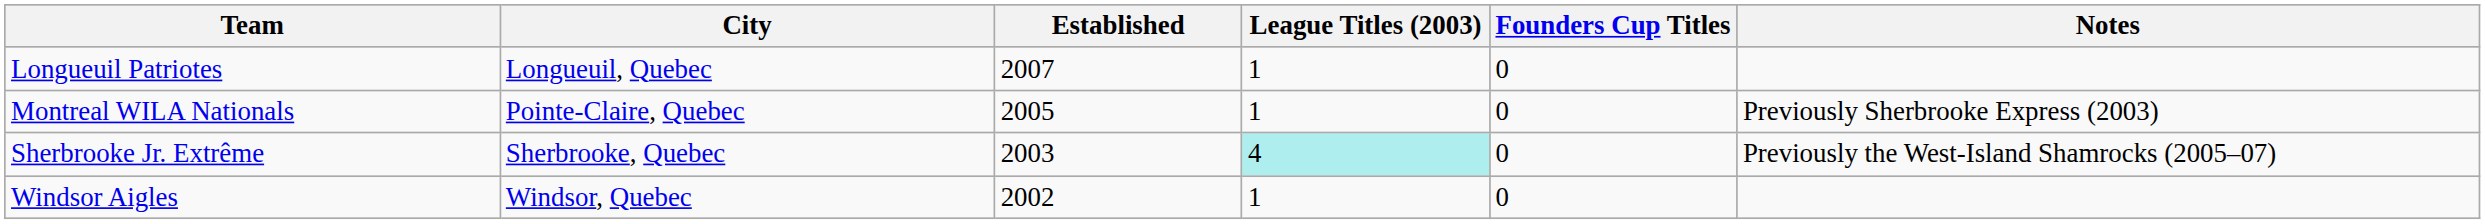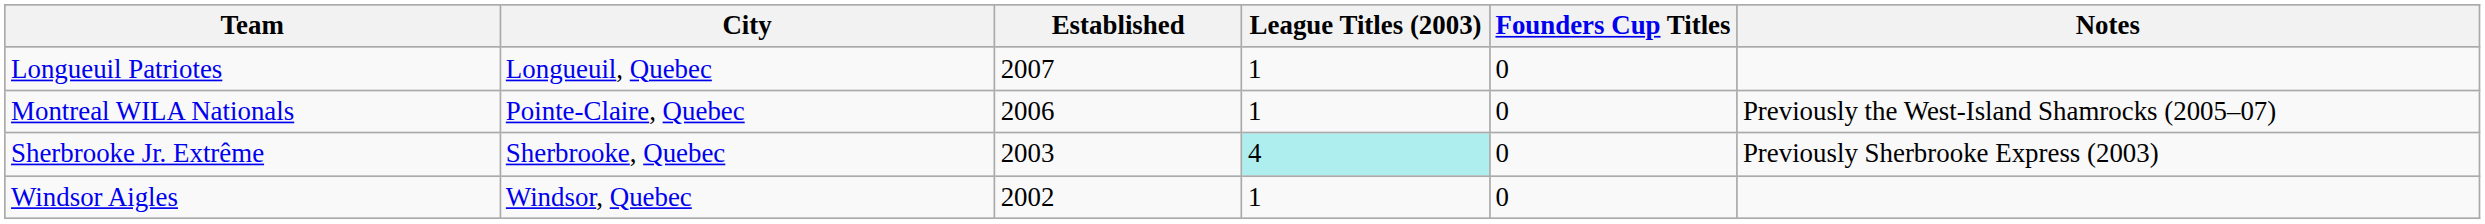Montreal WILA Nationals | Established: 2005 -> 2006
Montreal WILA Nationals | Notes: Previously Sherbrooke Express (2003) -> Previously the West-Island Shamrocks (2005–07)
Sherbrooke Jr. Extrême | Notes: Previously the West-Island Shamrocks (2005–07) -> Previously Sherbrooke Express (2003)
